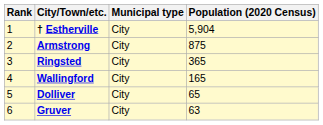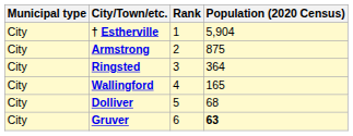columns swapped: Rank <-> Municipal type
Ringsted | Population (2020 Census): 365 -> 364
Dolliver | Population (2020 Census): 65 -> 68
Gruver | Population (2020 Census): normal -> bold
